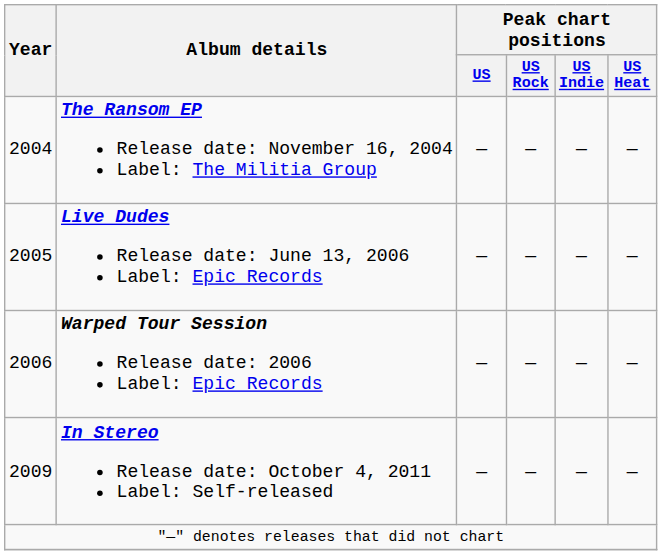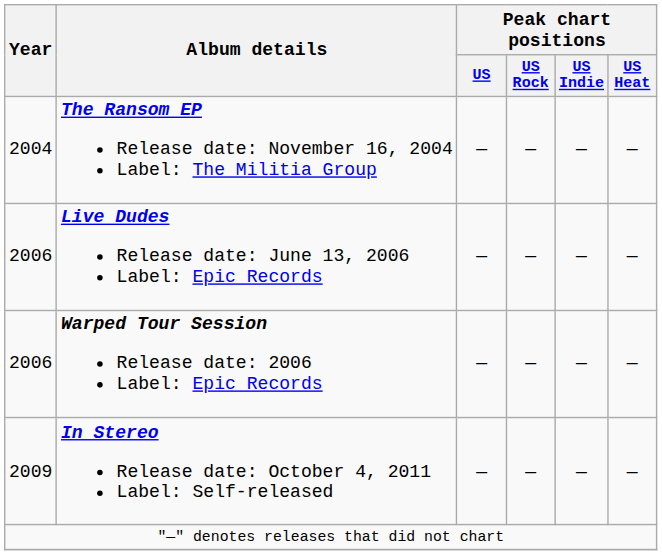Live Dudes Release date: June 13, 2006 Label: Epic Records | Year: 2005 -> 2006
